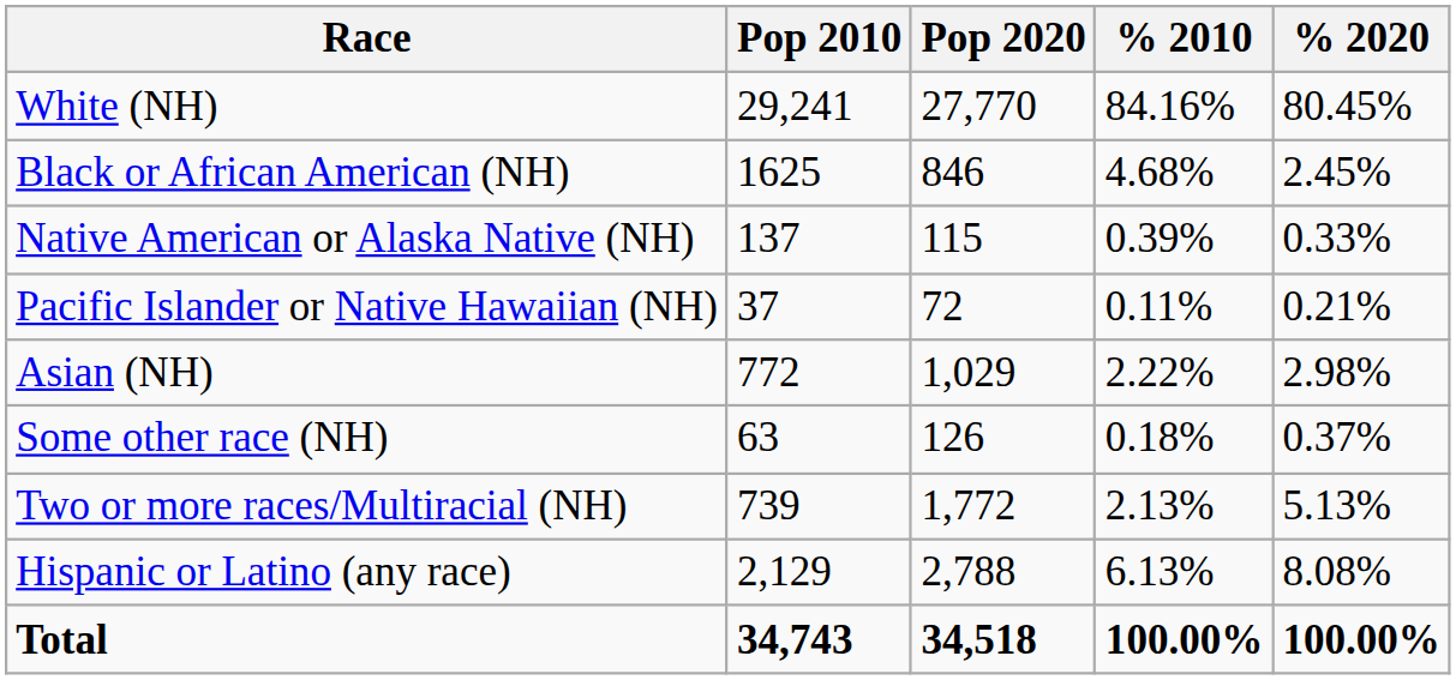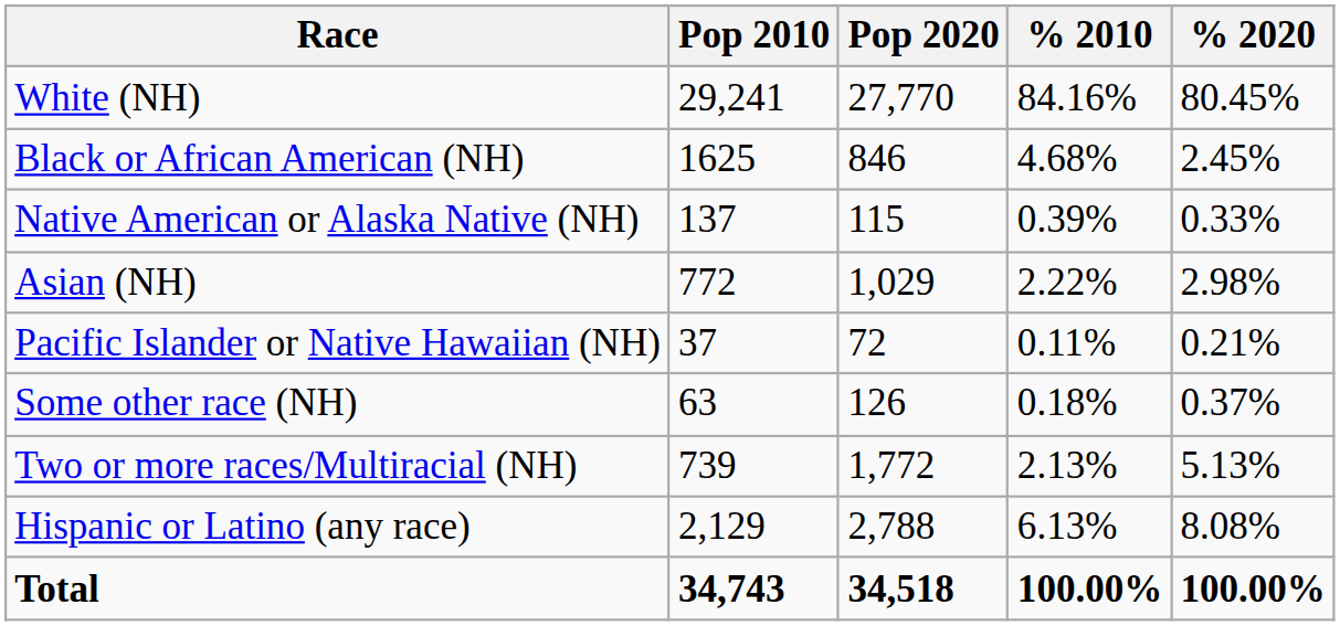rows swapped: Asian (NH) <-> Pacific Islander or Native Hawaiian (NH)
